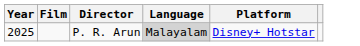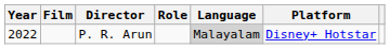+ column: Role
P. R. Arun | Year: 2025 -> 2022
